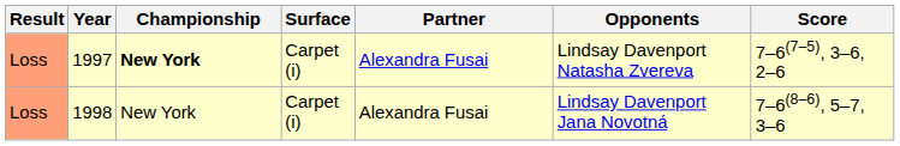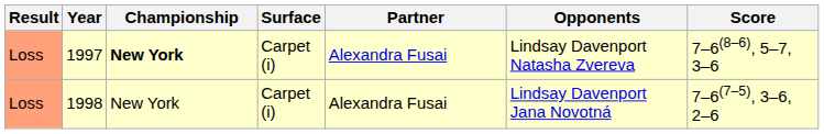1997 | Score: 7–6(7–5), 3–6, 2–6 -> 7–6(8–6), 5–7, 3–6
1998 | Score: 7–6(8–6), 5–7, 3–6 -> 7–6(7–5), 3–6, 2–6
